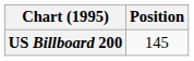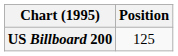US Billboard 200 | Position: 145 -> 125
